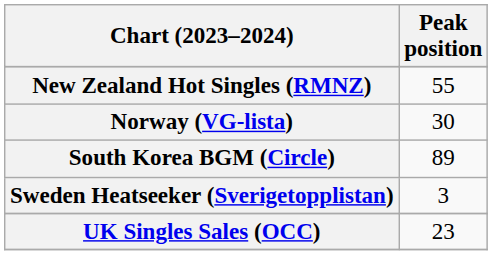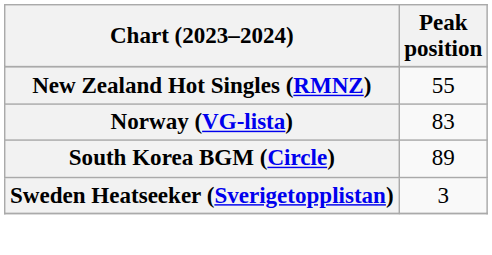Norway (VG-lista) | Peak position: 30 -> 83
- row: UK Singles Sales (OCC) | 23
